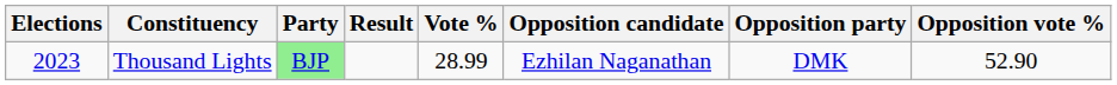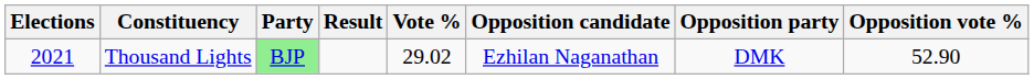Thousand Lights | Elections: 2023 -> 2021
Thousand Lights | Vote %: 28.99 -> 29.02
